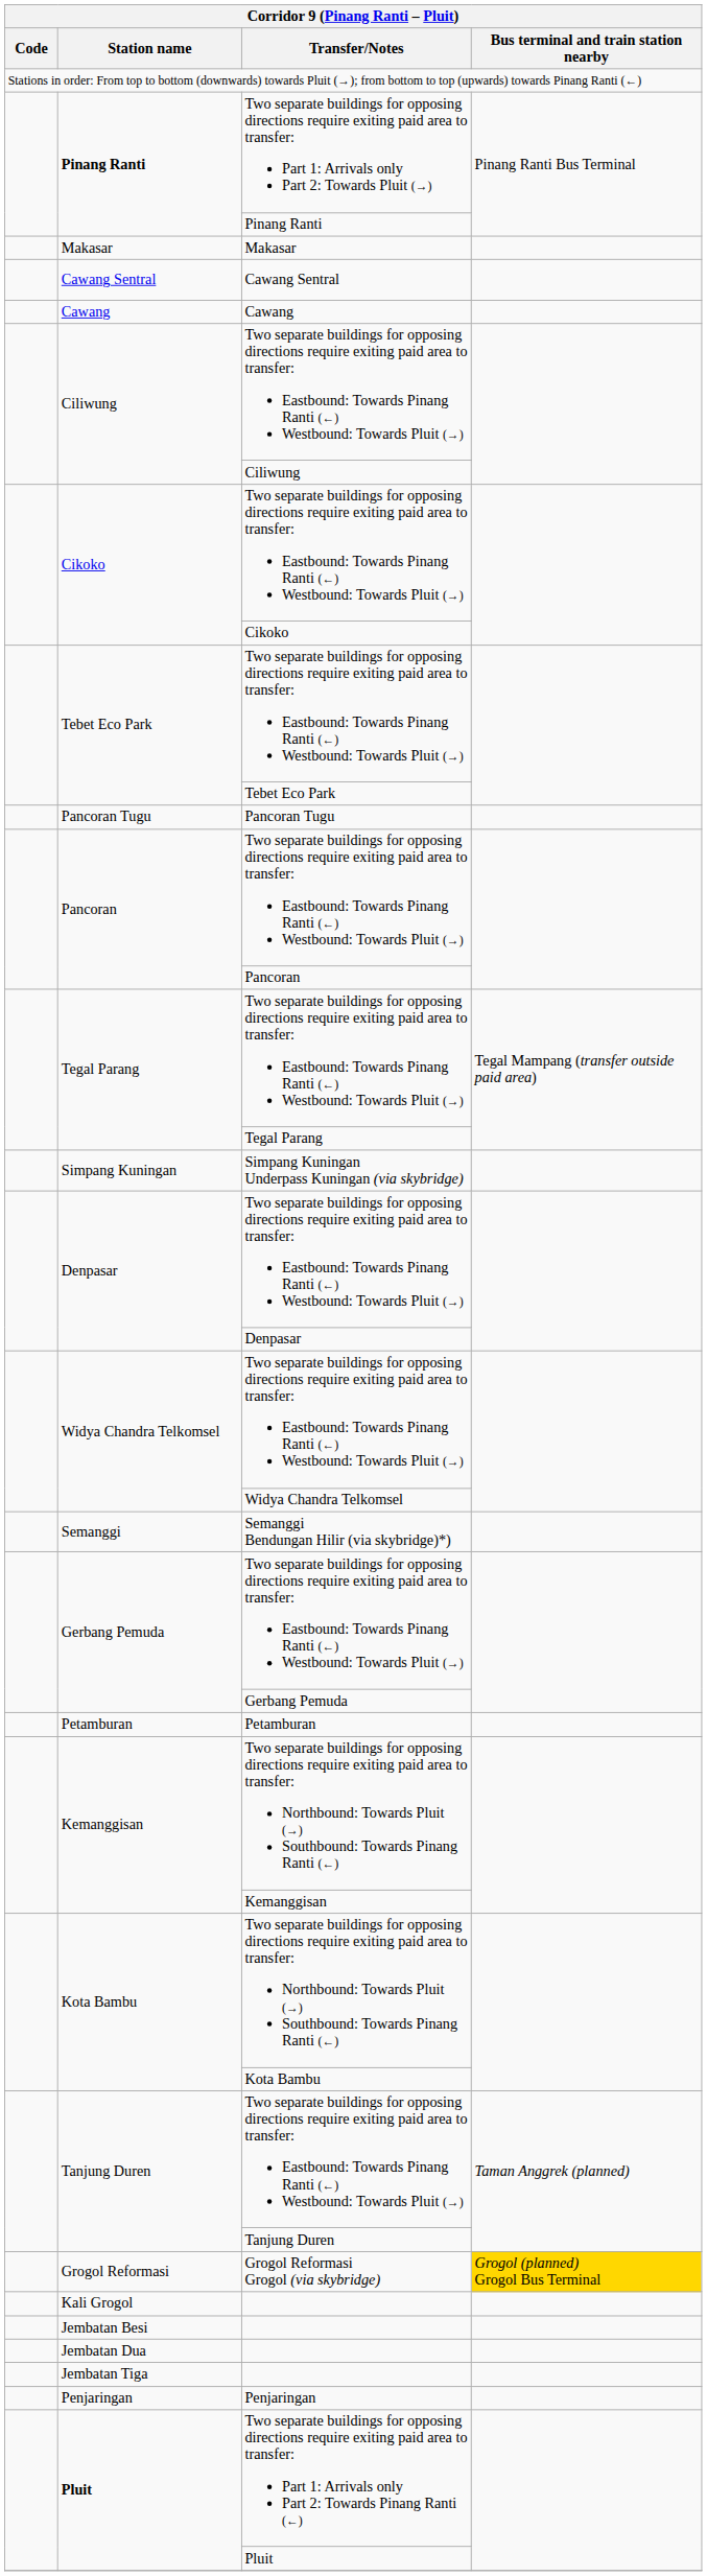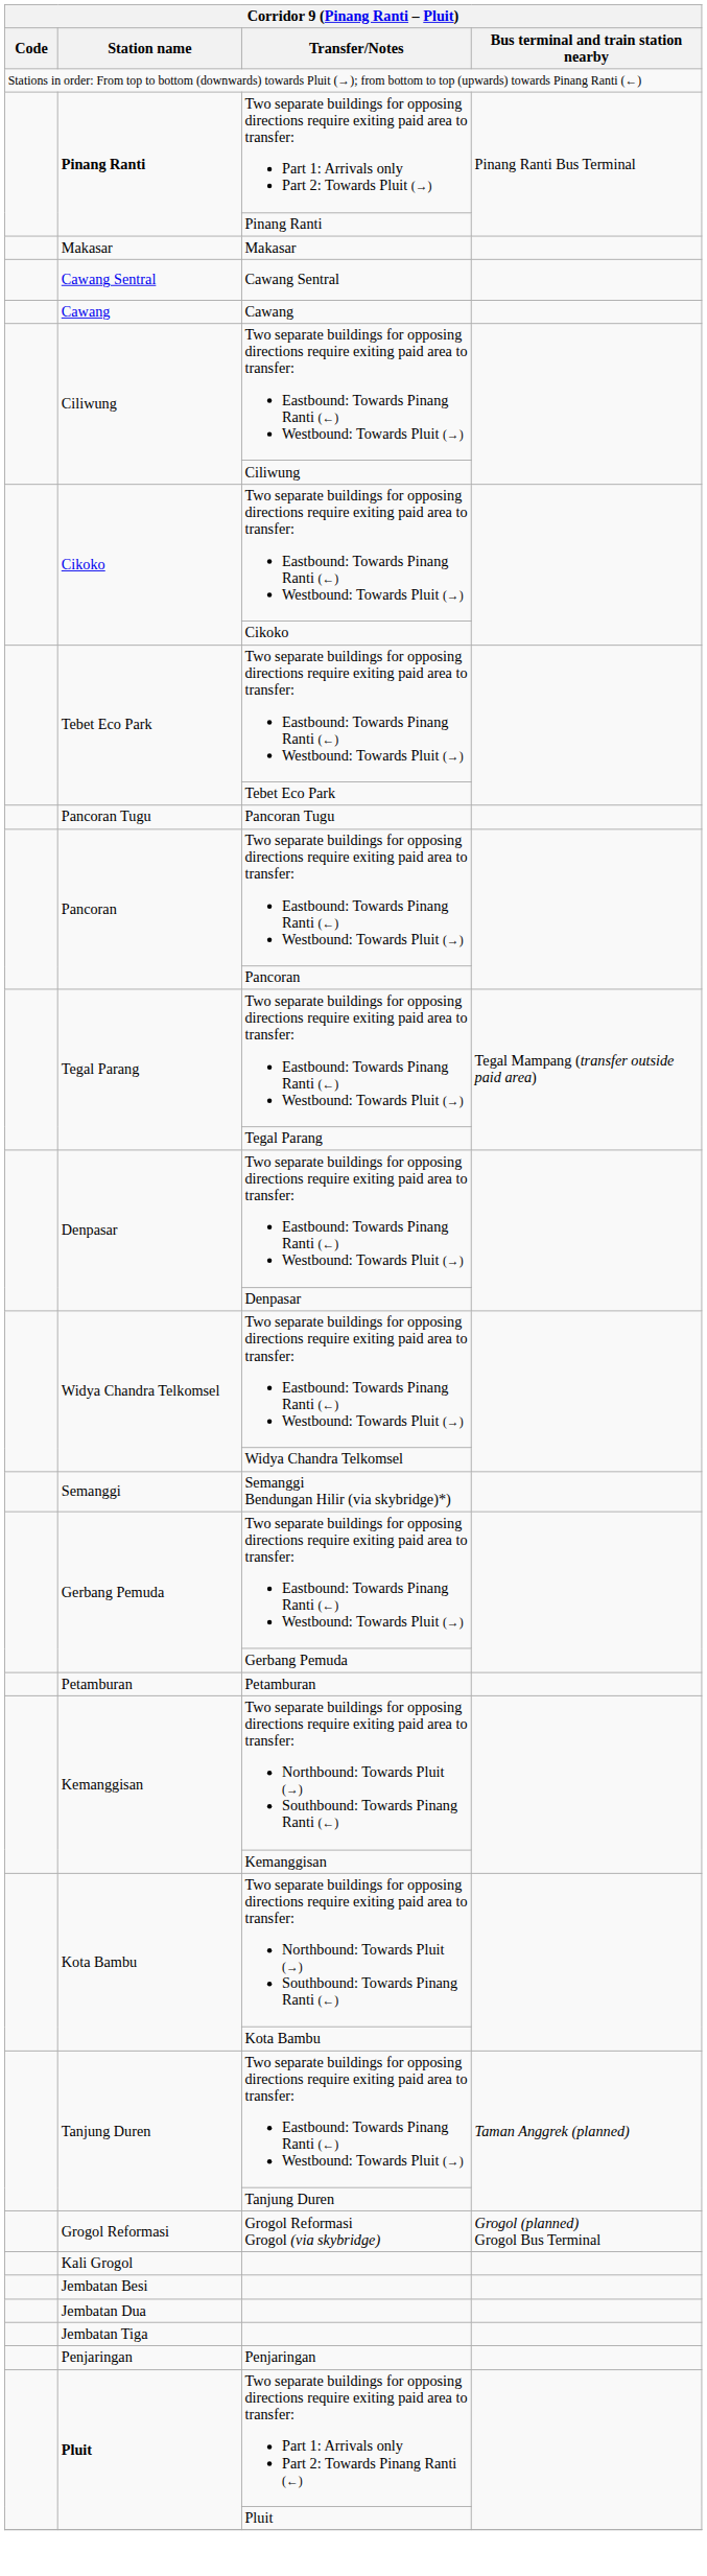- row: Simpang Kuningan | Simpang Kuningan Underpass Kuningan (via skybridge)
Grogol Reformasi Grogol (via skybridge) | Bus terminal and train station nearby: gold background -> no background
